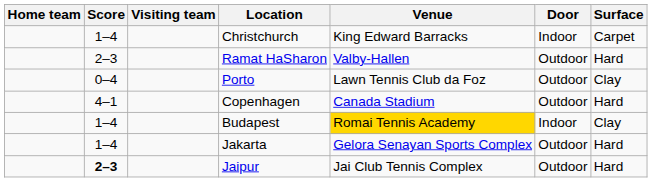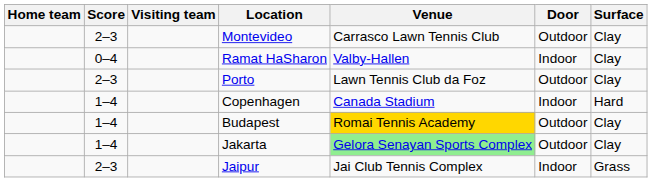- row: 1–4 | Christchurch | King Edward Barracks | Indoor | Carpet
+ row: 2–3 | Montevideo | Carrasco Lawn Tennis Club | Outdoor | Clay
Ramat HaSharon | Score: 2–3 -> 0–4
Ramat HaSharon | Door: Outdoor -> Indoor
Ramat HaSharon | Surface: Hard -> Clay
Porto | Score: 0–4 -> 2–3
Copenhagen | Score: 4–1 -> 1–4
Copenhagen | Door: Outdoor -> Indoor
Budapest | Door: Indoor -> Outdoor
Jakarta | Venue: no background -> lightgreen background
Jakarta | Surface: Hard -> Clay
Jaipur | Score: bold -> normal
Jaipur | Door: Outdoor -> Indoor
Jaipur | Surface: Hard -> Grass
